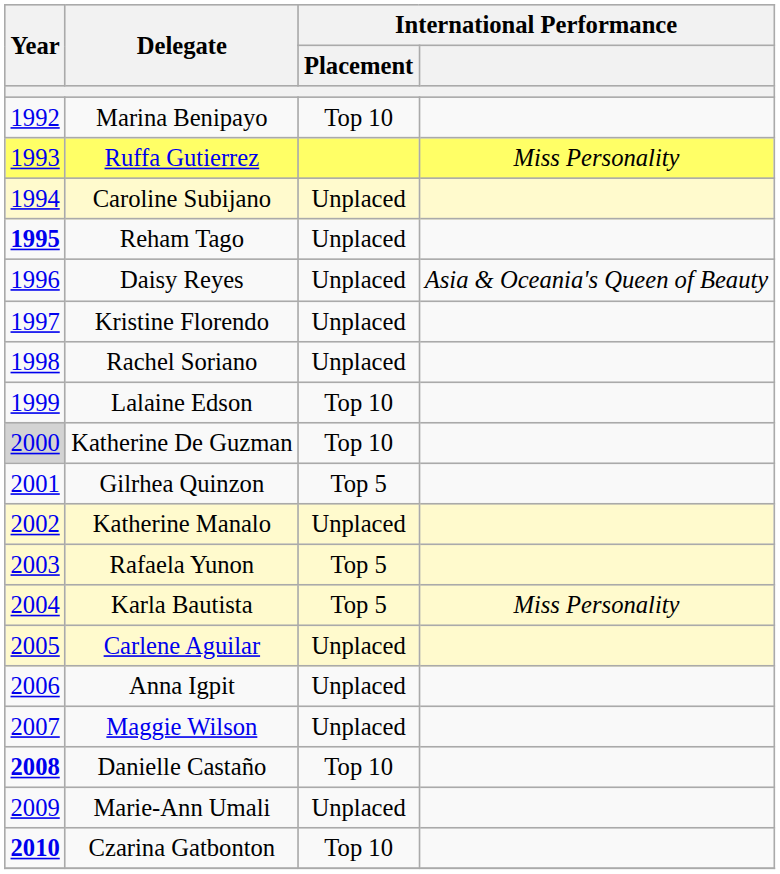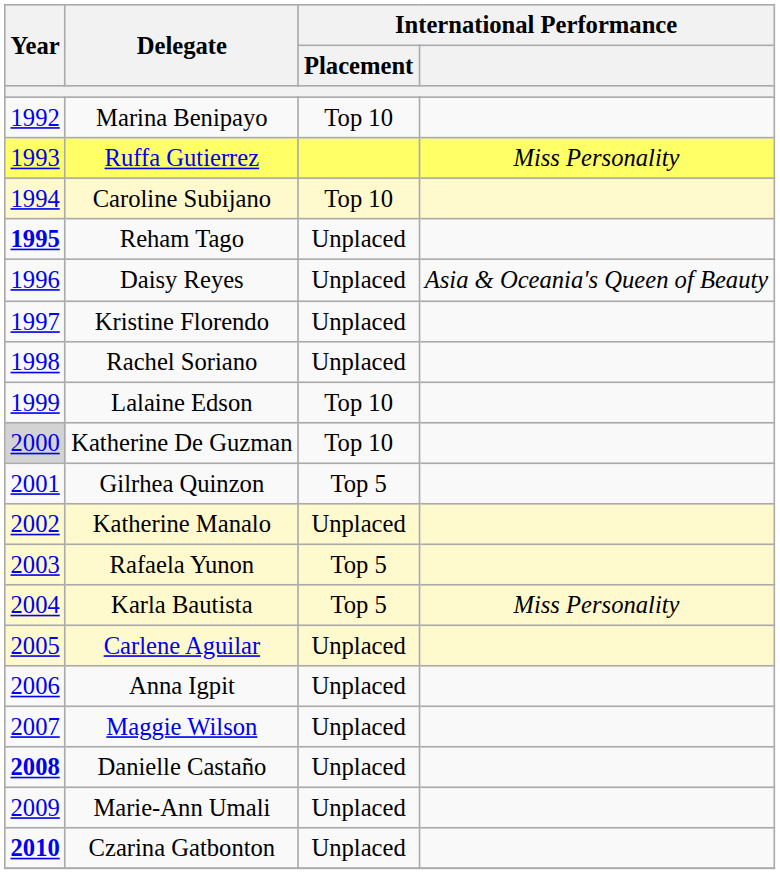Caroline Subijano | International Performance / Placement: Unplaced -> Top 10
Danielle Castaño | International Performance / Placement: Top 10 -> Unplaced
Czarina Gatbonton | International Performance / Placement: Top 10 -> Unplaced
